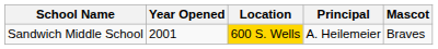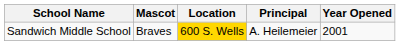columns swapped: Year Opened <-> Mascot
